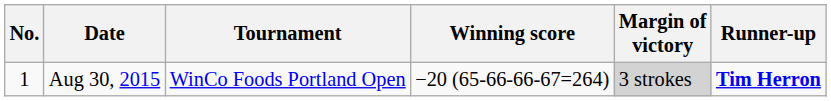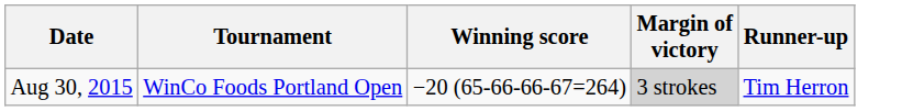- column: No. | 1
Aug 30, 2015 | Runner-up: bold -> normal
